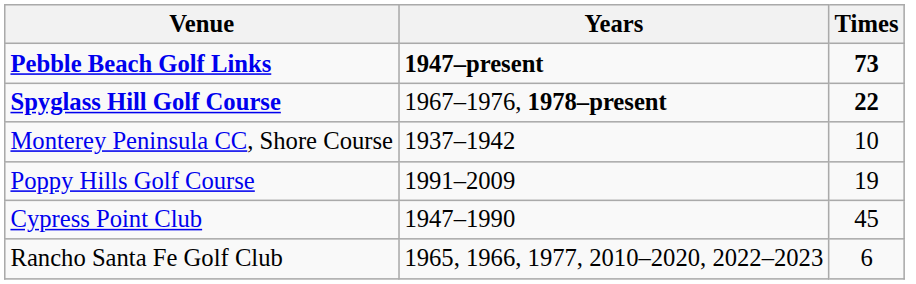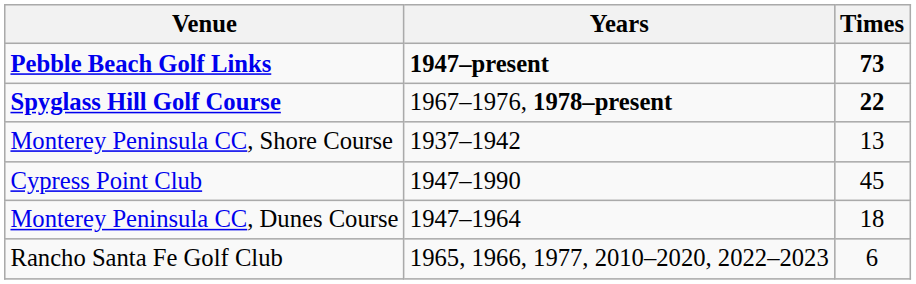Monterey Peninsula CC, Shore Course | Times: 10 -> 13
- row: Poppy Hills Golf Course | 1991–2009 | 19
+ row: Monterey Peninsula CC, Dunes Course | 1947–1964 | 18
